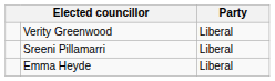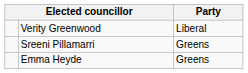Sreeni Pillamarri | Party: Liberal -> Greens
Emma Heyde | Party: Liberal -> Greens
